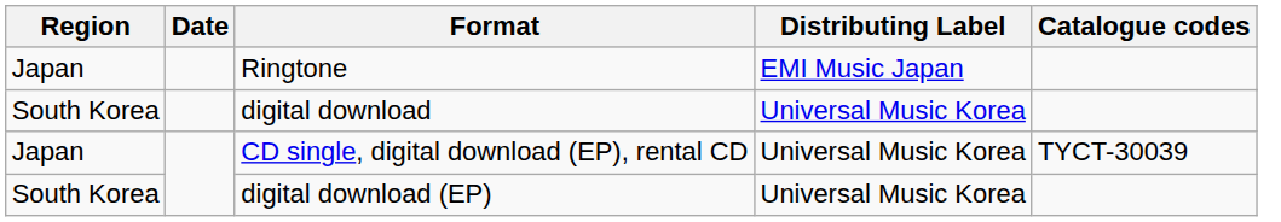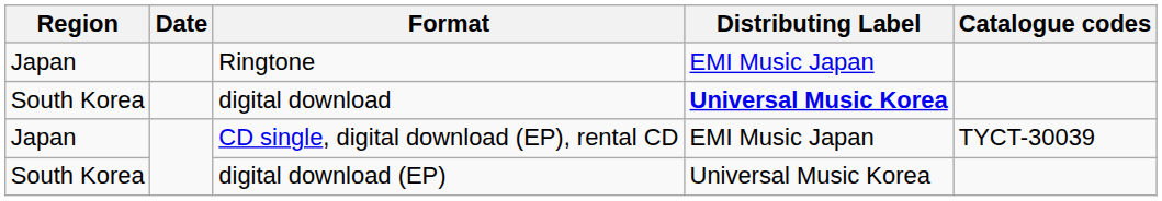South Korea / digital download | Distributing Label: normal -> bold
CD single, digital download (EP), rental CD | Distributing Label: Universal Music Korea -> EMI Music Japan
